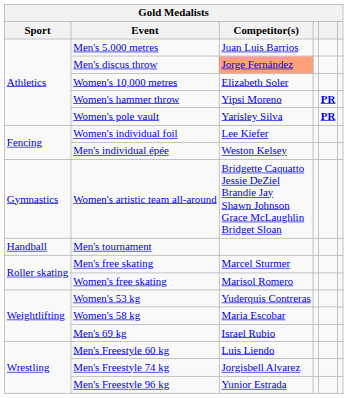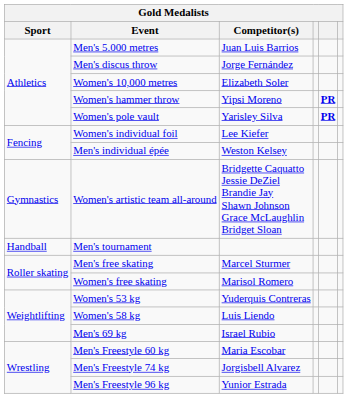Men's discus throw | Competitor(s): lightsalmon background -> no background
Women's 58 kg | Competitor(s): Maria Escobar -> Luis Liendo
Men's Freestyle 60 kg | Competitor(s): Luis Liendo -> Maria Escobar
